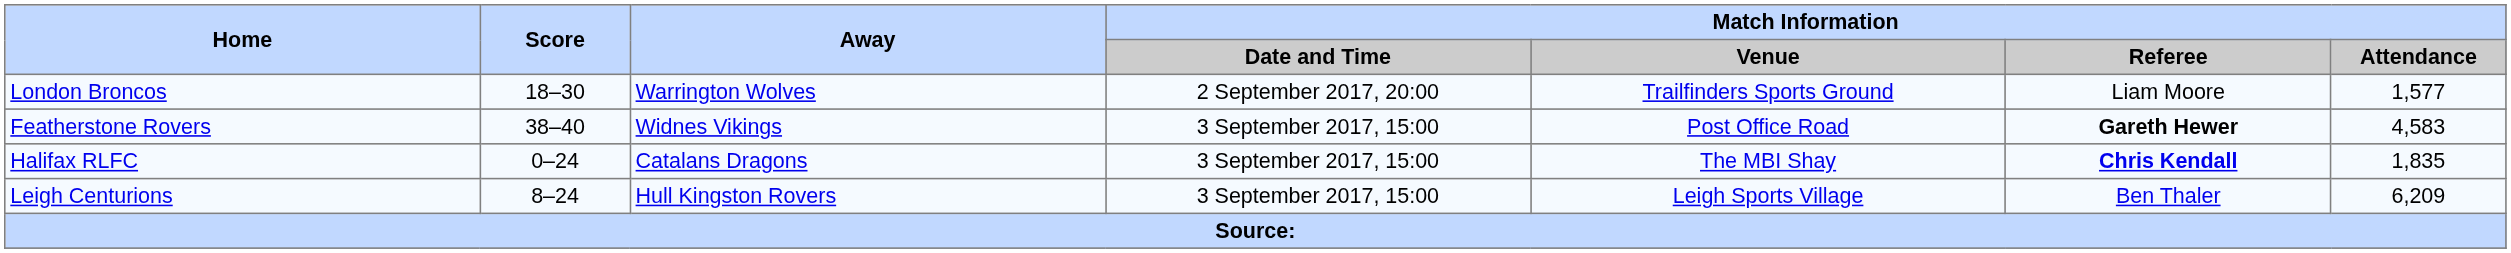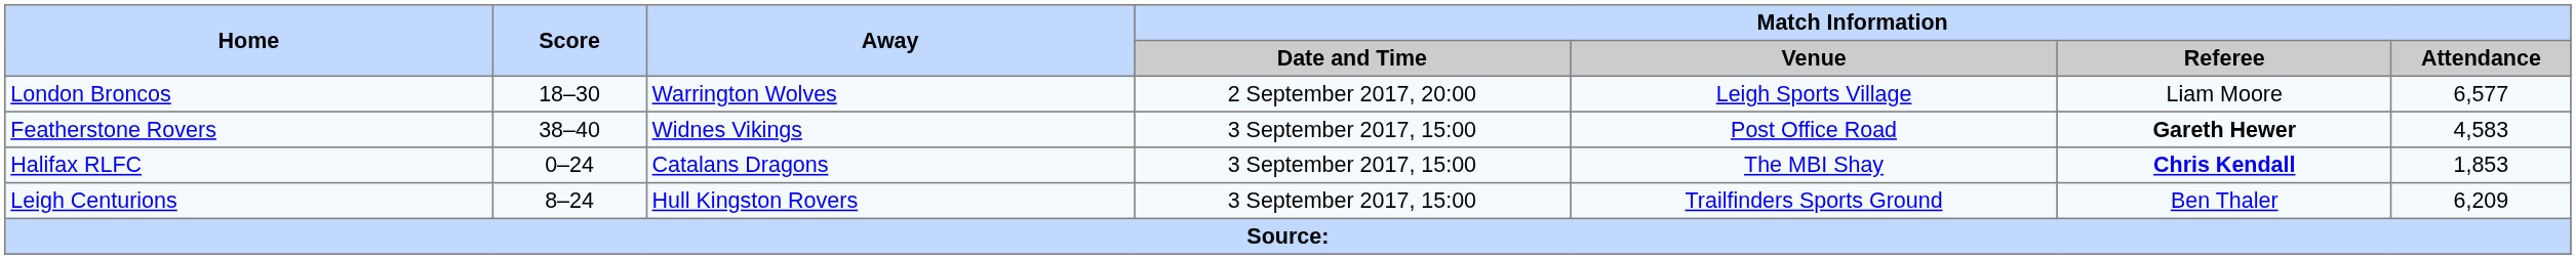London Broncos | Match Information / Venue: Trailfinders Sports Ground -> Leigh Sports Village
London Broncos | Match Information / Attendance: 1,577 -> 6,577
Halifax RLFC | Match Information / Attendance: 1,835 -> 1,853
Leigh Centurions | Match Information / Venue: Leigh Sports Village -> Trailfinders Sports Ground
